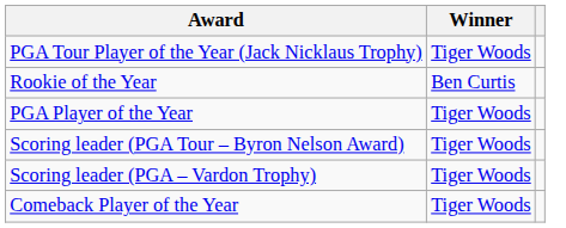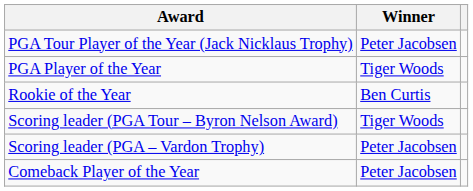PGA Tour Player of the Year (Jack Nicklaus Trophy) | Winner: Tiger Woods -> Peter Jacobsen
rows swapped: PGA Player of the Year <-> Rookie of the Year
Scoring leader (PGA – Vardon Trophy) | Winner: Tiger Woods -> Peter Jacobsen
Comeback Player of the Year | Winner: Tiger Woods -> Peter Jacobsen
